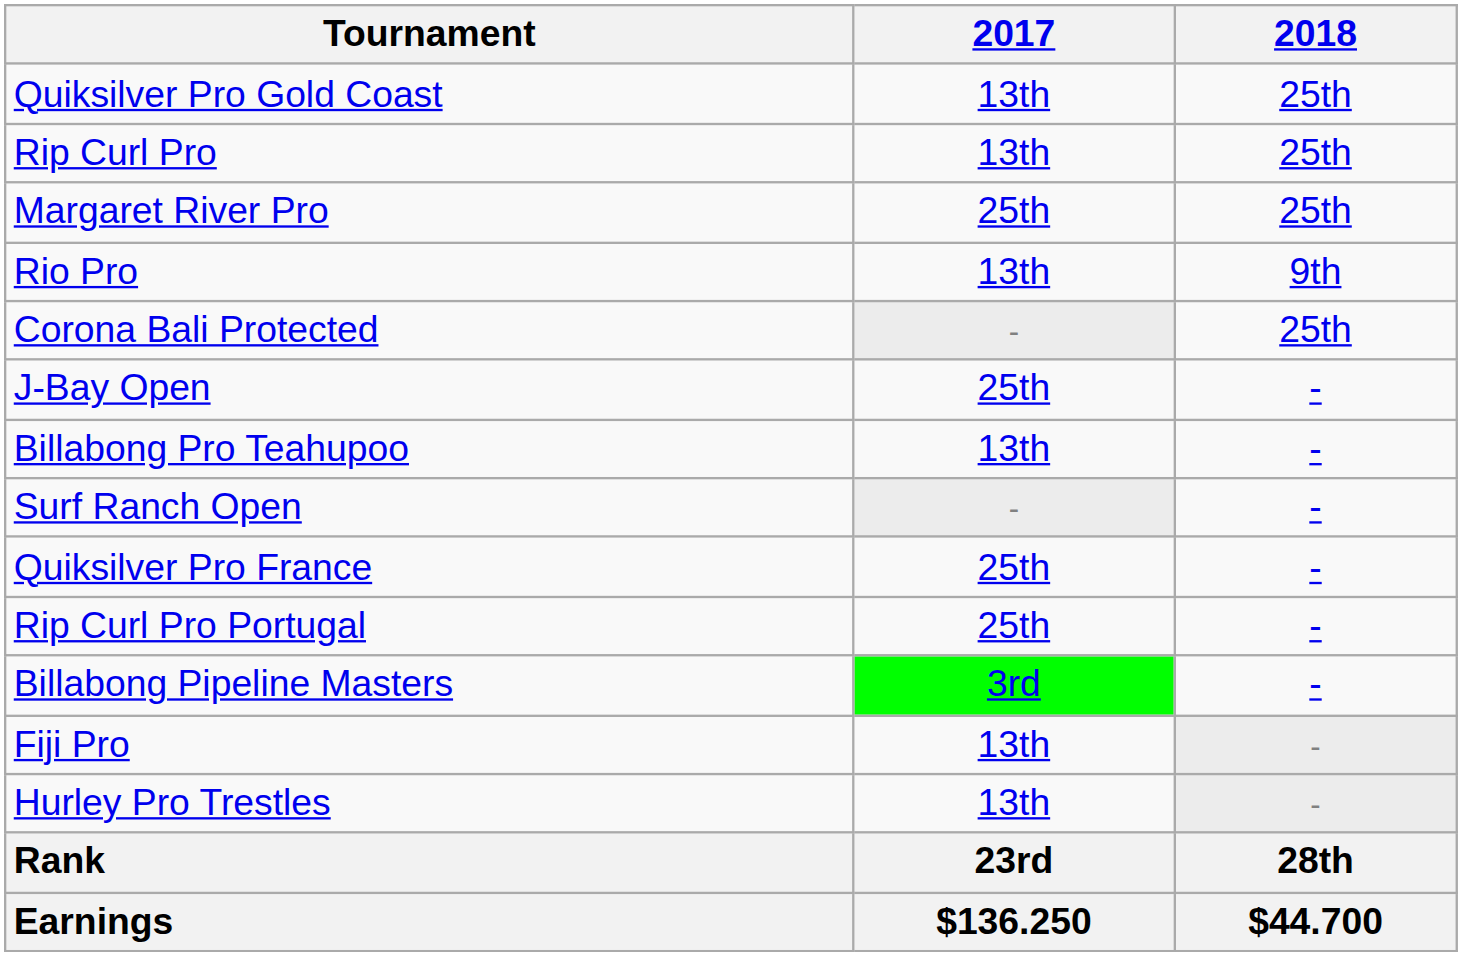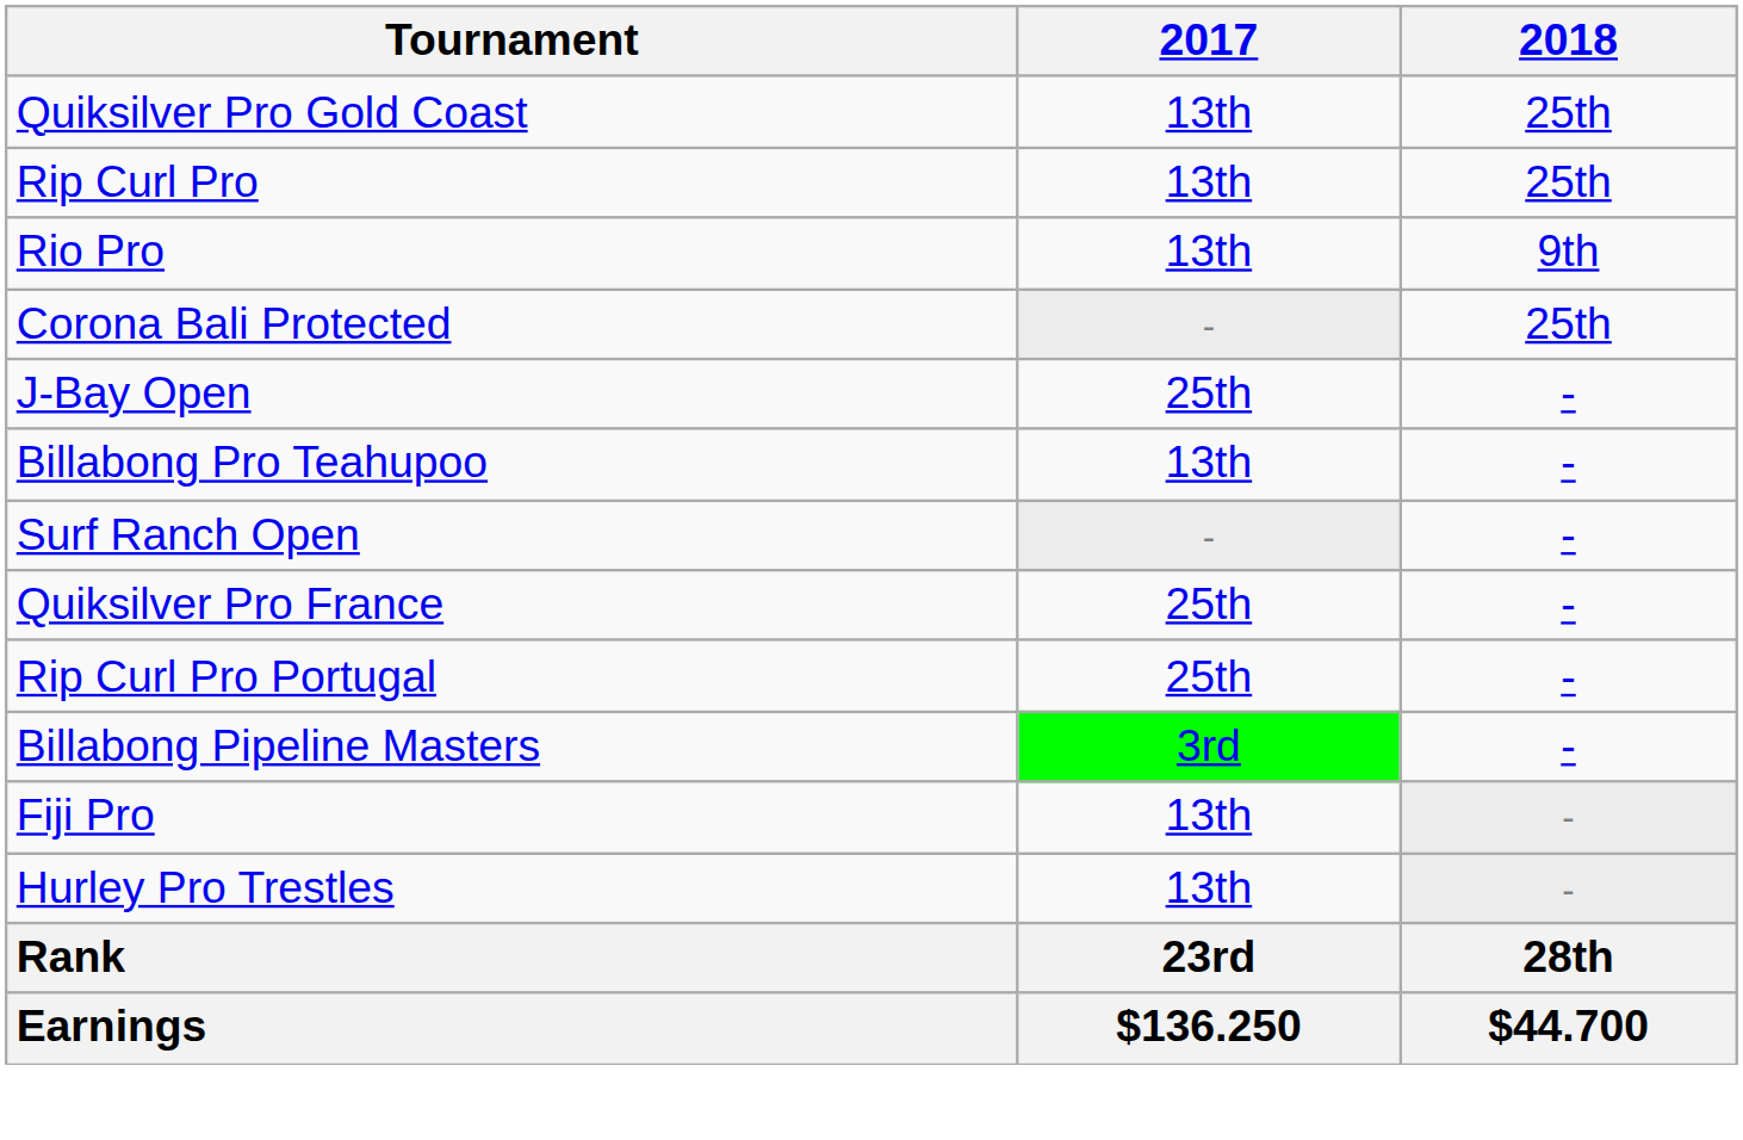- row: Margaret River Pro | 25th | 25th
